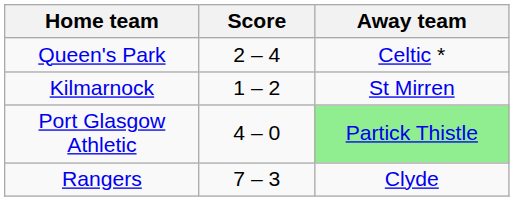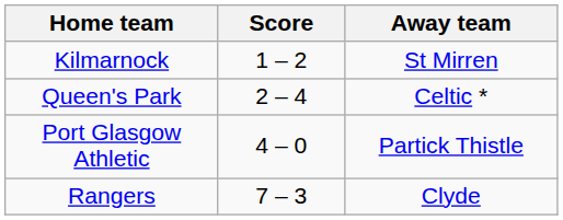rows swapped: Kilmarnock <-> Queen's Park
Port Glasgow Athletic | Away team: lightgreen background -> no background
